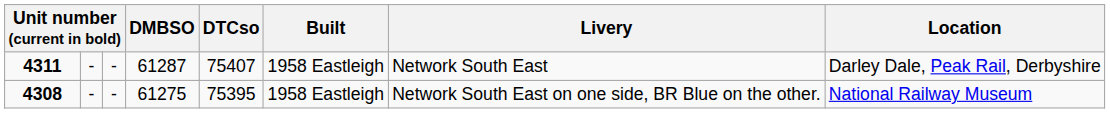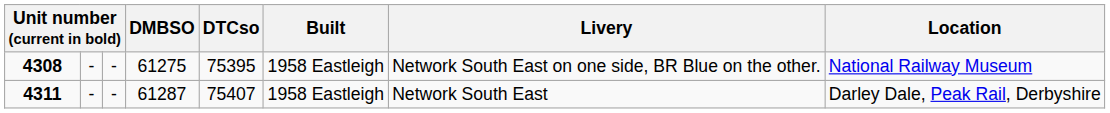rows swapped: 4308 <-> 4311
